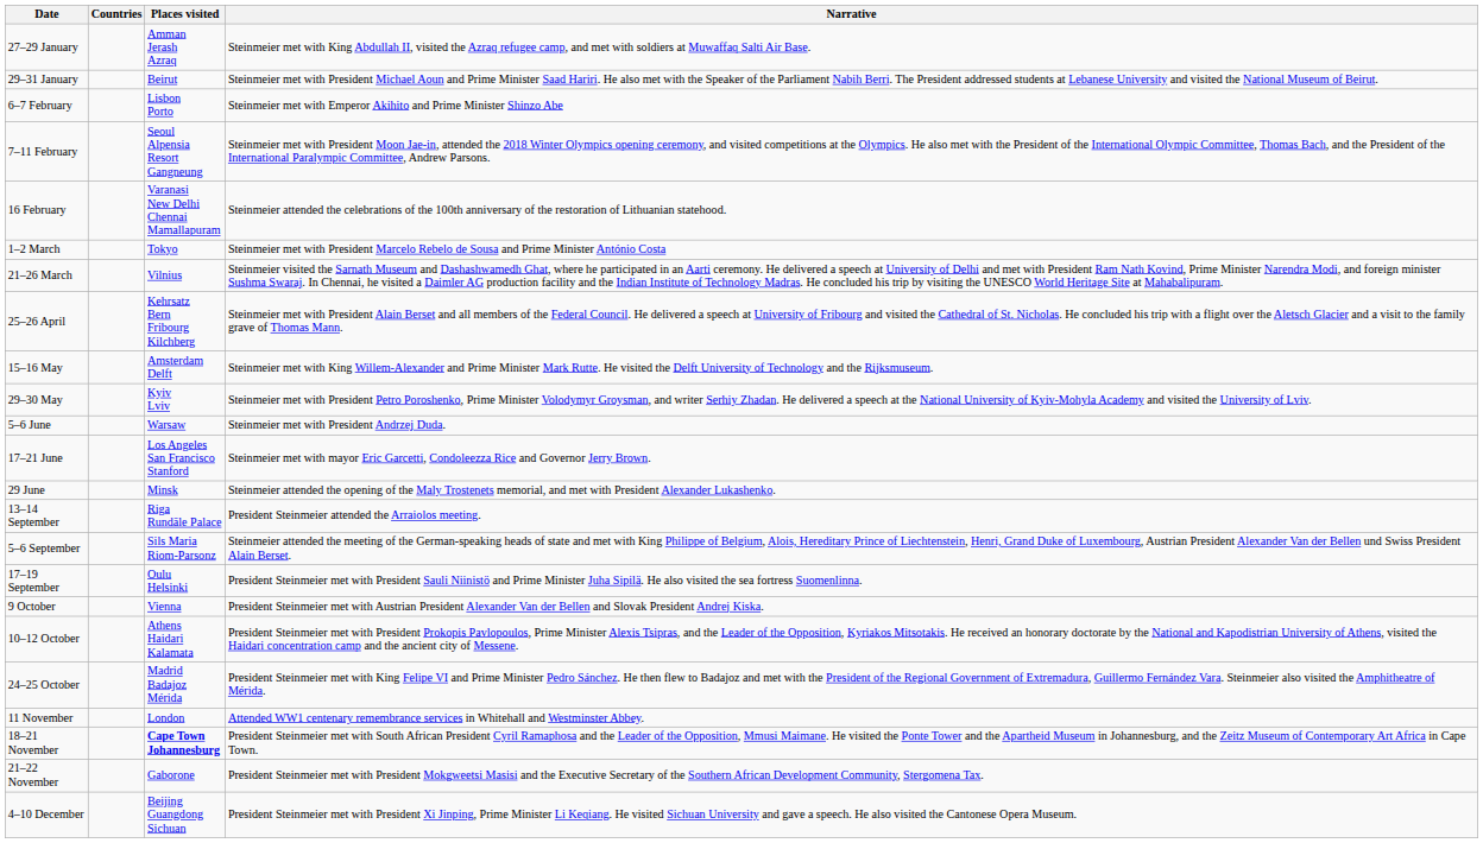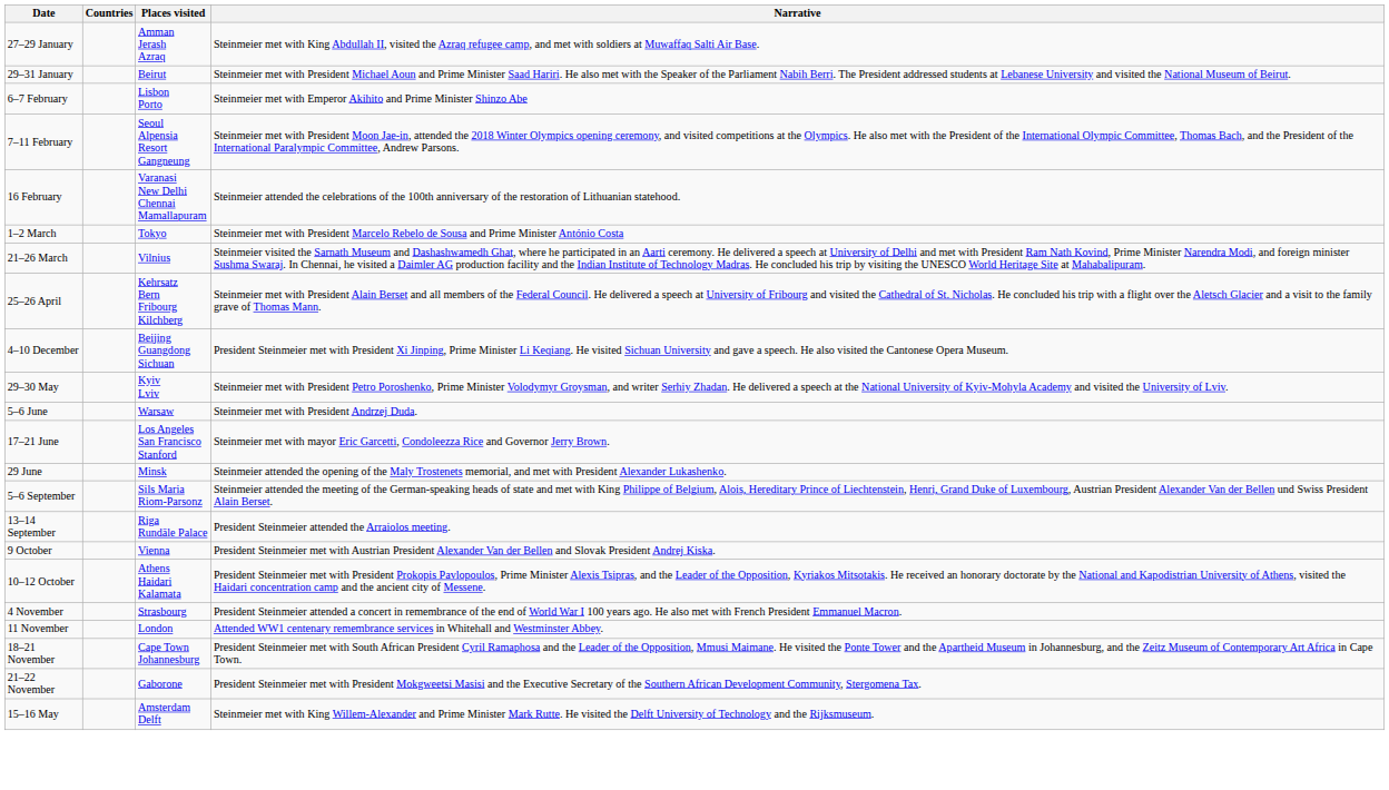rows swapped: 15–16 May <-> 4–10 December
rows swapped: 5–6 September <-> 13–14 September
- row: 17–19 September | Oulu Helsinki | President Steinmeier met with President Sauli Niinistö and Prime Minister Juha Sipilä. He also visited the sea fortress Suomenlinna.
- row: 24–25 October | Madrid Badajoz Mérida | President Steinmeier met with King Felipe VI and Prime Minister Pedro Sánchez. He then flew to Badajoz and met with the President of the Regional Government of Extremadura, Guillermo Fernández Vara. Steinmeier also visited the Amphitheatre of Mérida.
+ row: 4 November | Strasbourg | President Steinmeier attended a concert in remembrance of the end of World War I 100 years ago. He also met with French President Emmanuel Macron.
18–21 November | Places visited: bold -> normal
